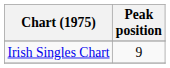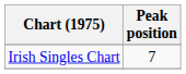Irish Singles Chart | Peak position: 9 -> 7
